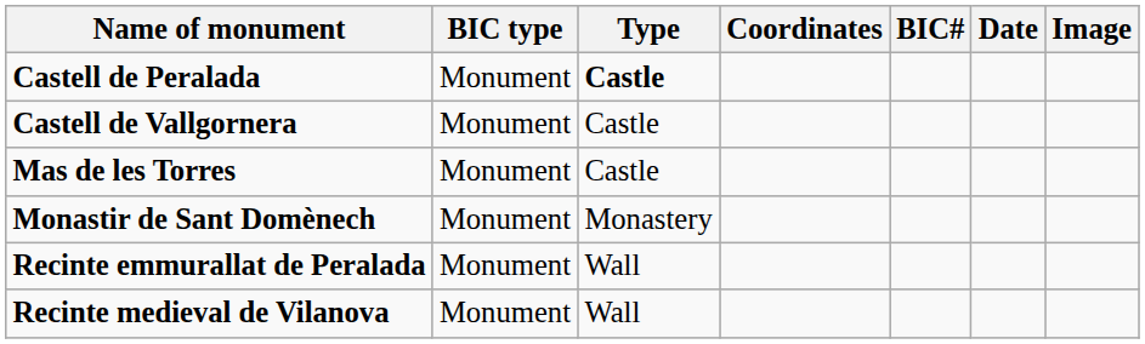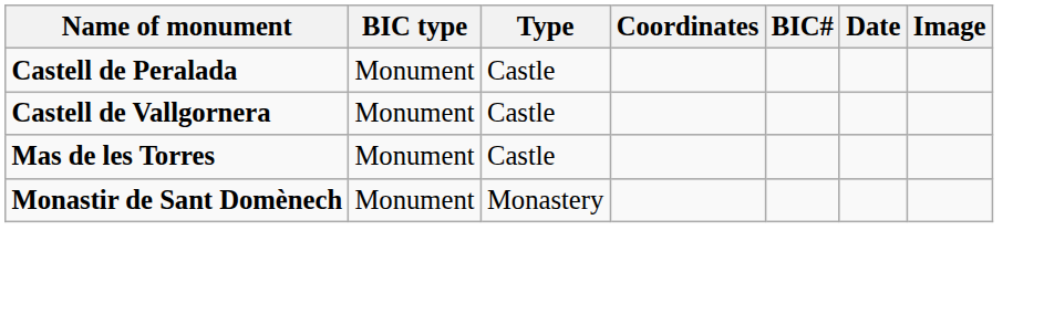Castell de Peralada | Type: bold -> normal
- row: Recinte emmurallat de Peralada | Monument | Wall
- row: Recinte medieval de Vilanova | Monument | Wall
